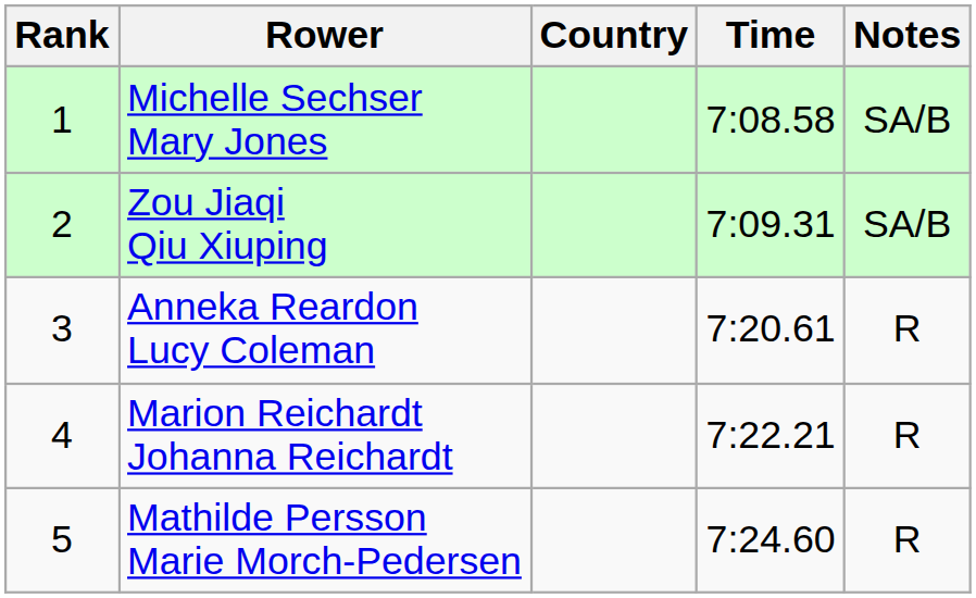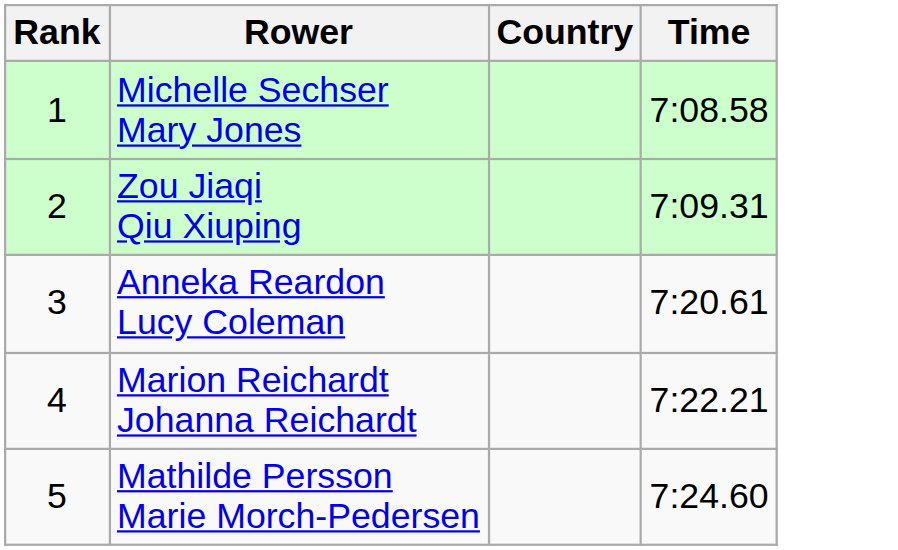- column: Notes | SA/B | SA/B | R | R | R
